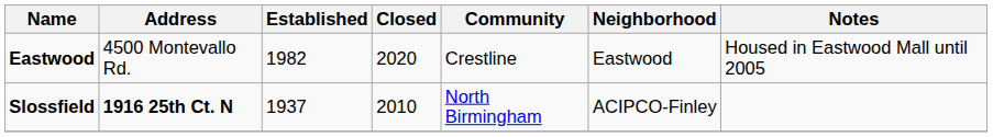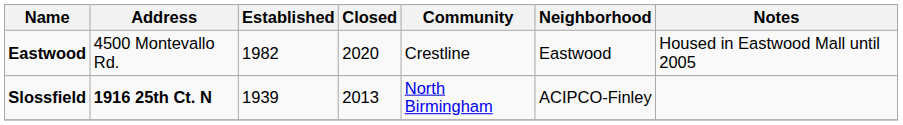Slossfield | Established: 1937 -> 1939
Slossfield | Closed: 2010 -> 2013
